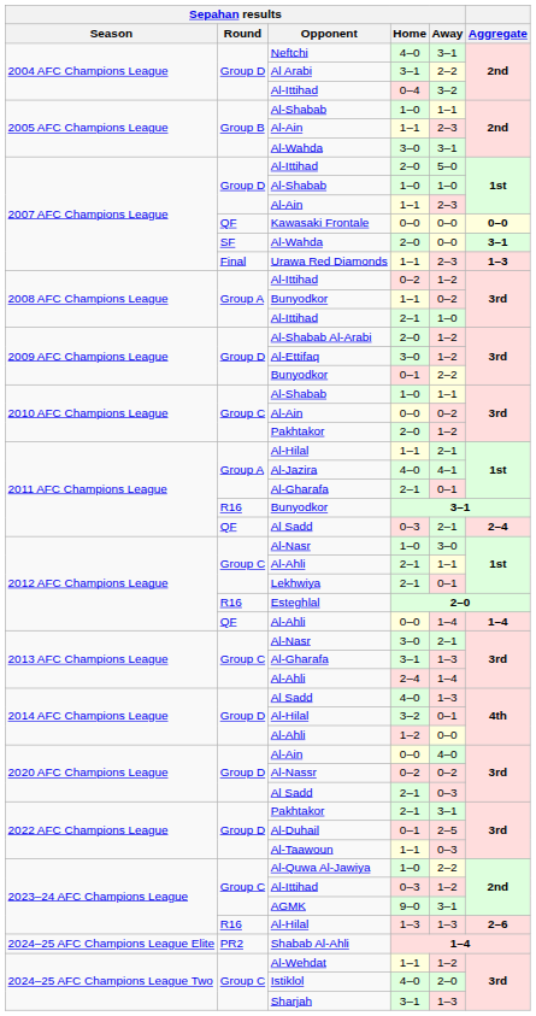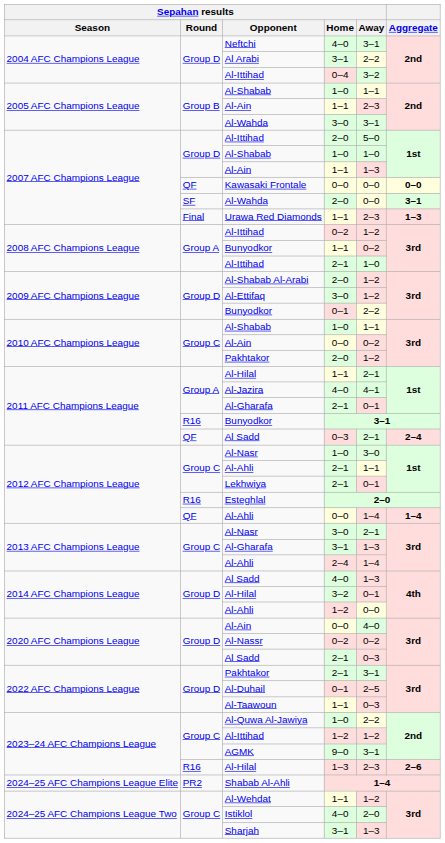2007 AFC Champions League / Al-Ain | Sepahan results / Away: 2–3 -> 1–3
2023–24 AFC Champions League / Al-Ittihad | Sepahan results / Home: 0–3 -> 1–2
2023–24 AFC Champions League / Al-Hilal | Sepahan results / Away: 1–3 -> 2–3
